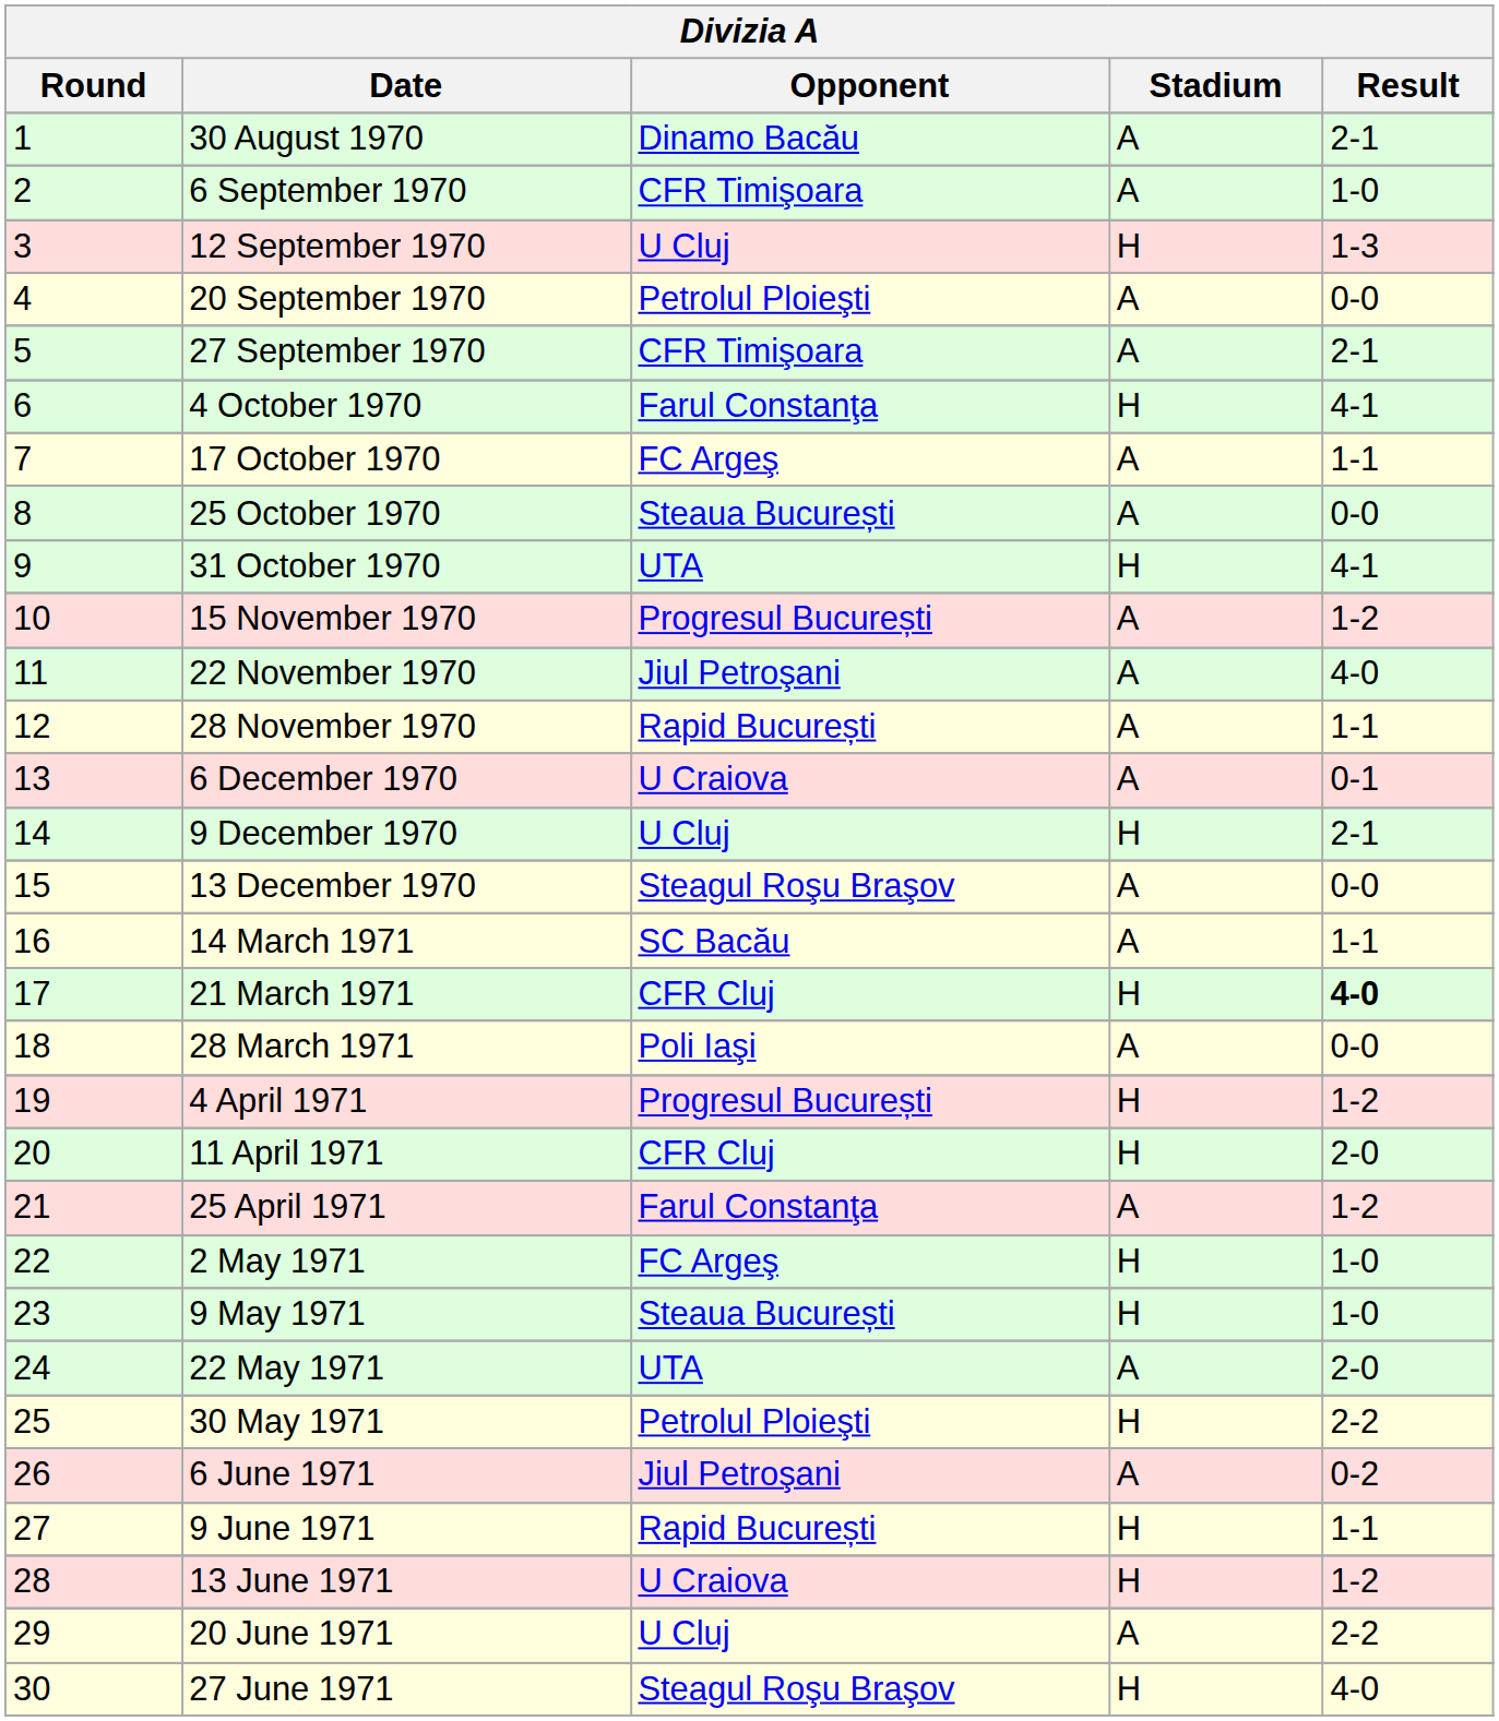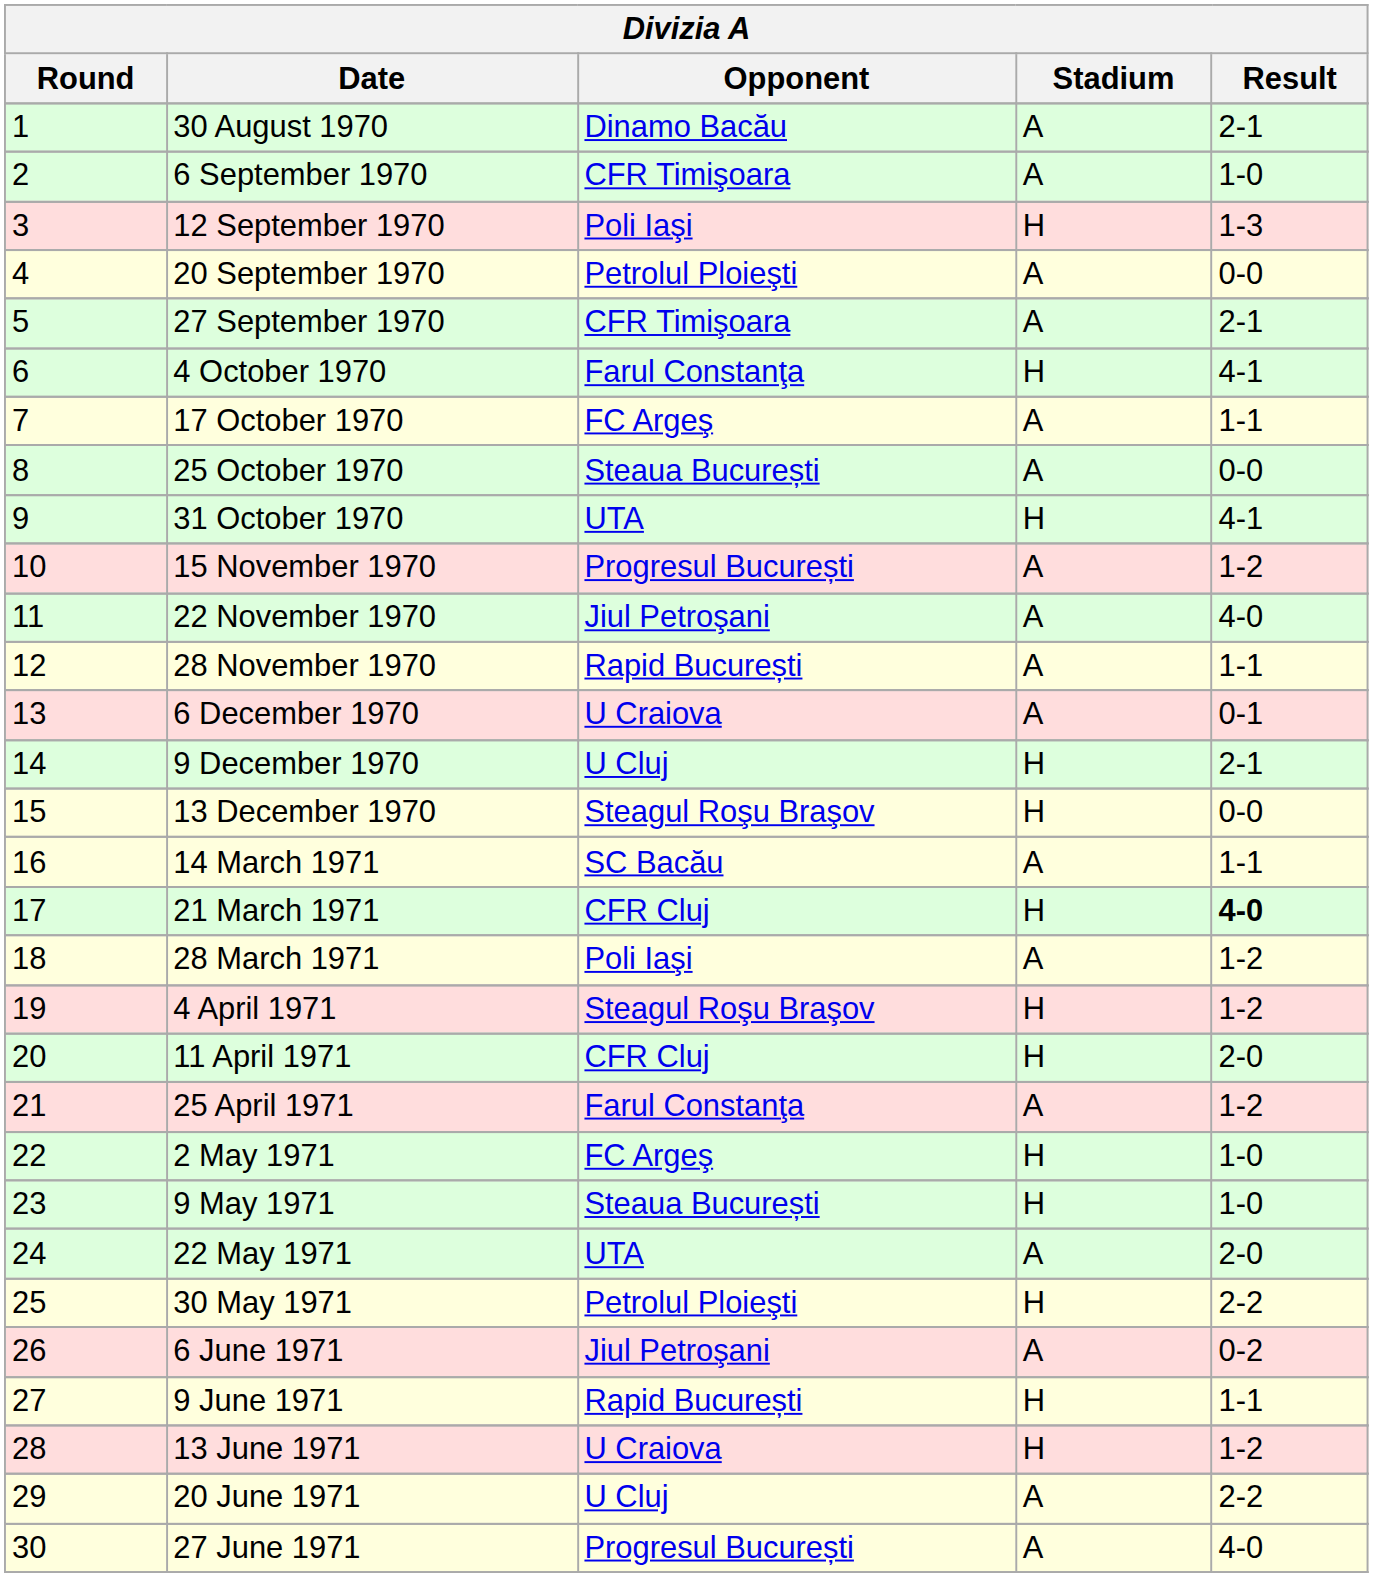12 September 1970 | Opponent: U Cluj -> Poli Iaşi
13 December 1970 | Stadium: A -> H
28 March 1971 | Result: 0-0 -> 1-2
4 April 1971 | Opponent: Progresul București -> Steagul Roşu Braşov
27 June 1971 | Opponent: Steagul Roşu Braşov -> Progresul București
27 June 1971 | Stadium: H -> A
